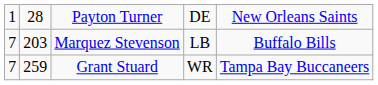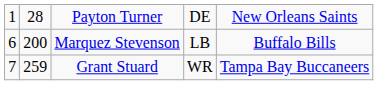Marquez Stevenson | column 1: 7 -> 6
Marquez Stevenson | column 2: 203 -> 200
